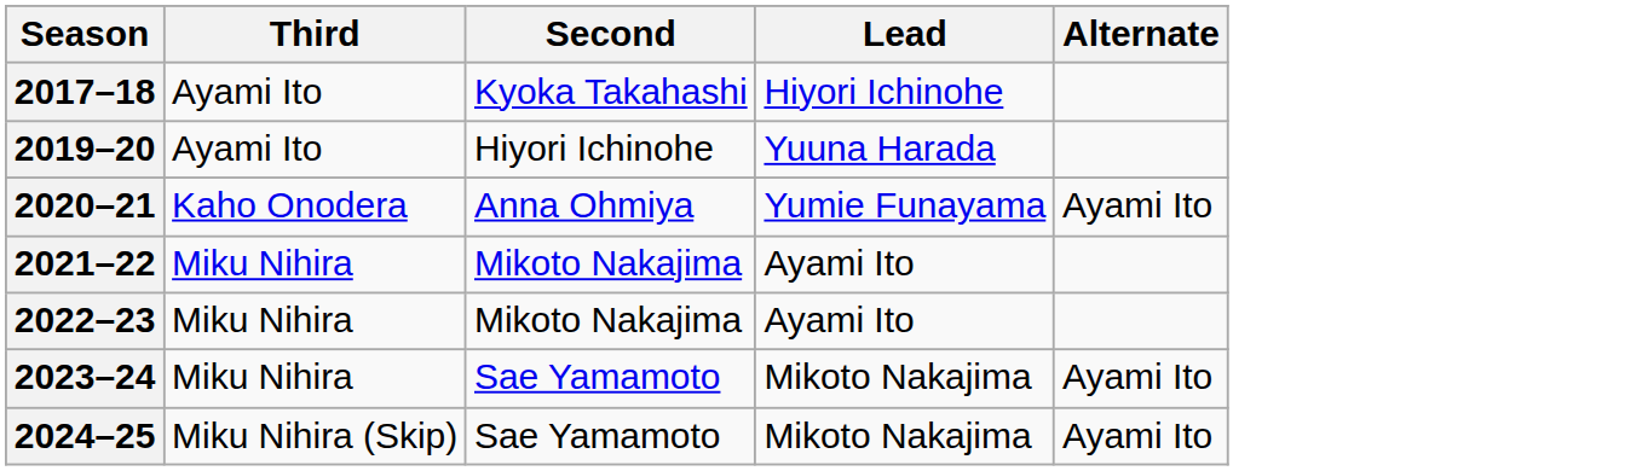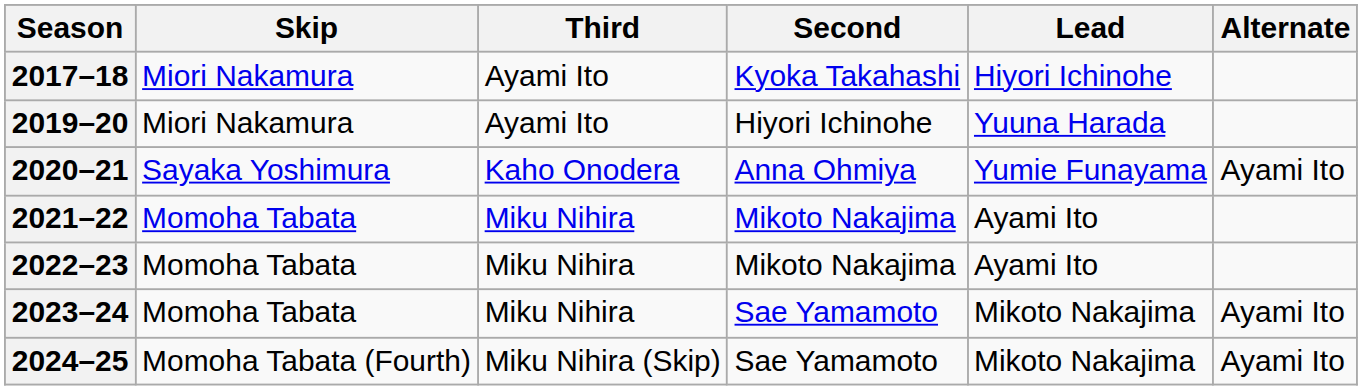+ column: Skip | Miori Nakamura | Miori Nakamura | Sayaka Yoshimura | Momoha Tabata | Momoha Tabata | Momoha Tabata | Momoha Tabata (Fourth)
